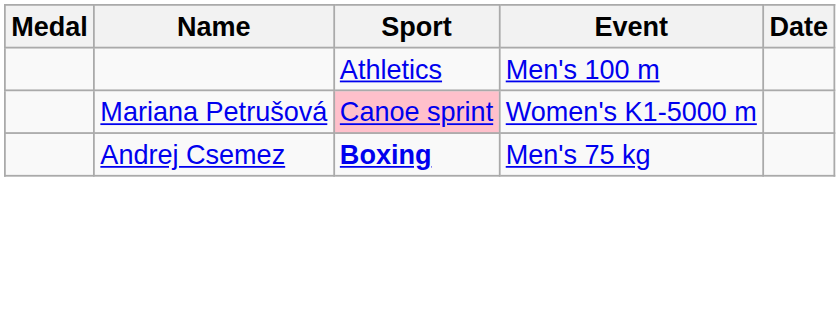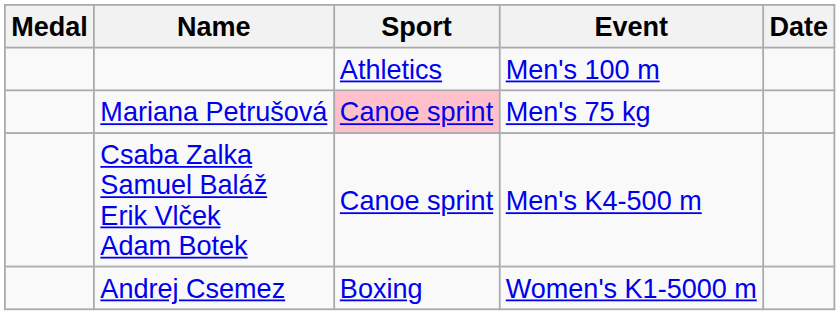Mariana Petrušová | Event: Women's K1-5000 m -> Men's 75 kg
+ row: Csaba Zalka Samuel Baláž Erik Vlček Adam Botek | Canoe sprint | Men's K4-500 m
Andrej Csemez | Sport: bold -> normal
Andrej Csemez | Event: Men's 75 kg -> Women's K1-5000 m
